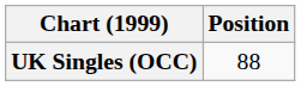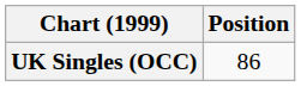UK Singles (OCC) | Position: 88 -> 86
